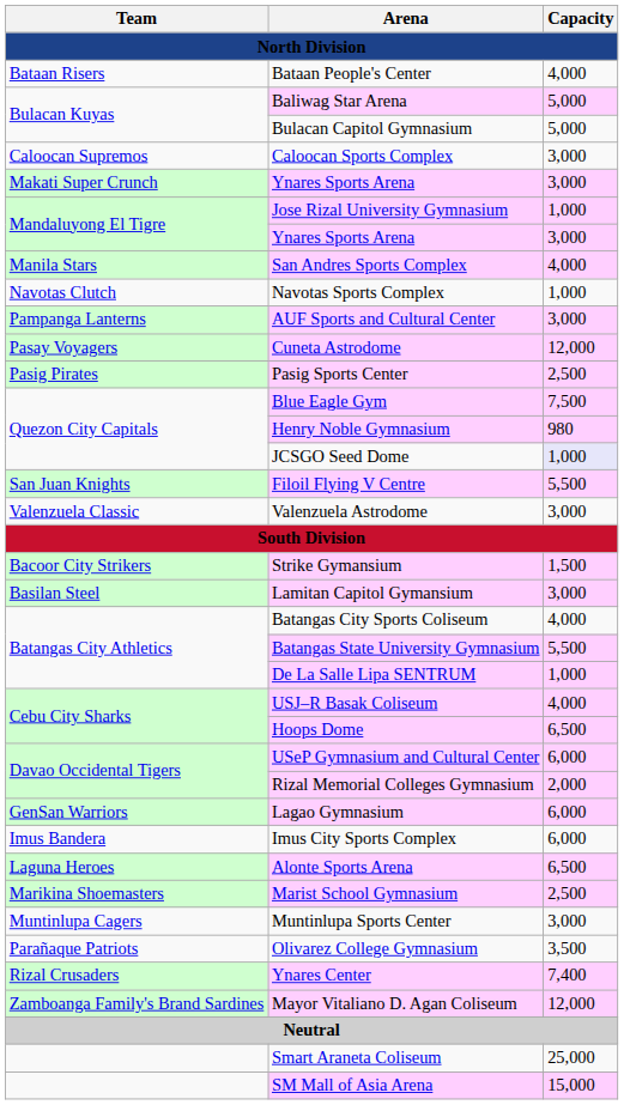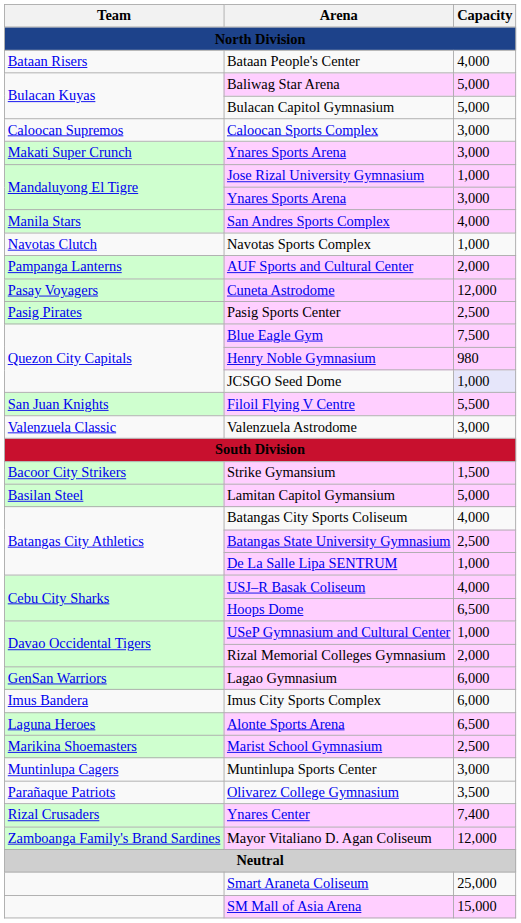AUF Sports and Cultural Center | Capacity: 3,000 -> 2,000
Lamitan Capitol Gymansium | Capacity: 3,000 -> 5,000
Batangas State University Gymnasium | Capacity: 5,500 -> 2,500
USeP Gymnasium and Cultural Center | Capacity: 6,000 -> 1,000
